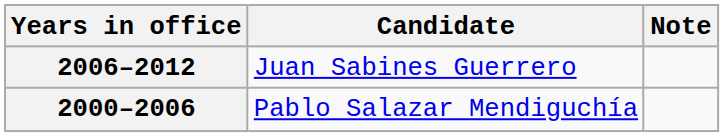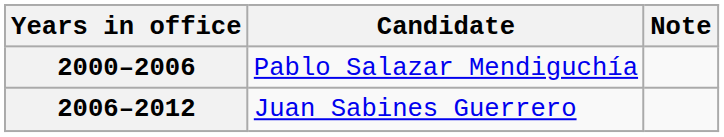rows swapped: 2000–2006 <-> 2006–2012
